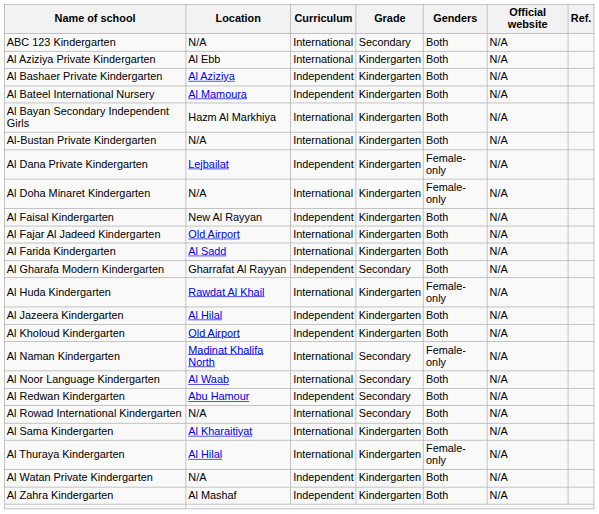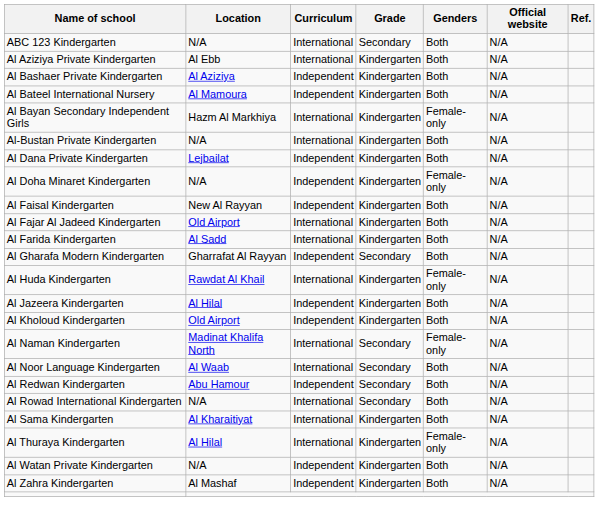Al Bayan Secondary Independent Girls | Genders: Both -> Female-only
Al Dana Private Kindergarten | Genders: Female-only -> Both
Al Doha Minaret Kindergarten | Curriculum: International -> Independent
